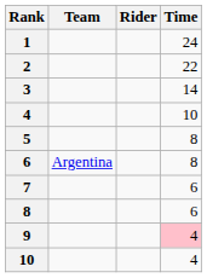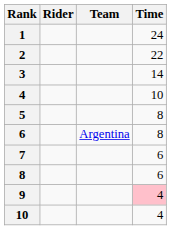columns swapped: Rider <-> Team
